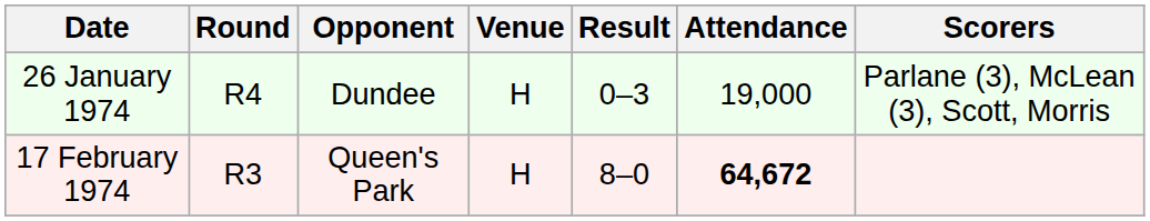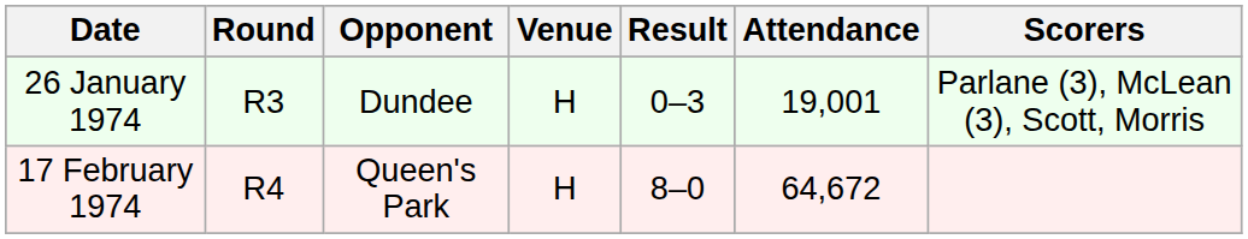26 January 1974 | Round: R4 -> R3
26 January 1974 | Attendance: 19,000 -> 19,001
17 February 1974 | Round: R3 -> R4
17 February 1974 | Attendance: bold -> normal
